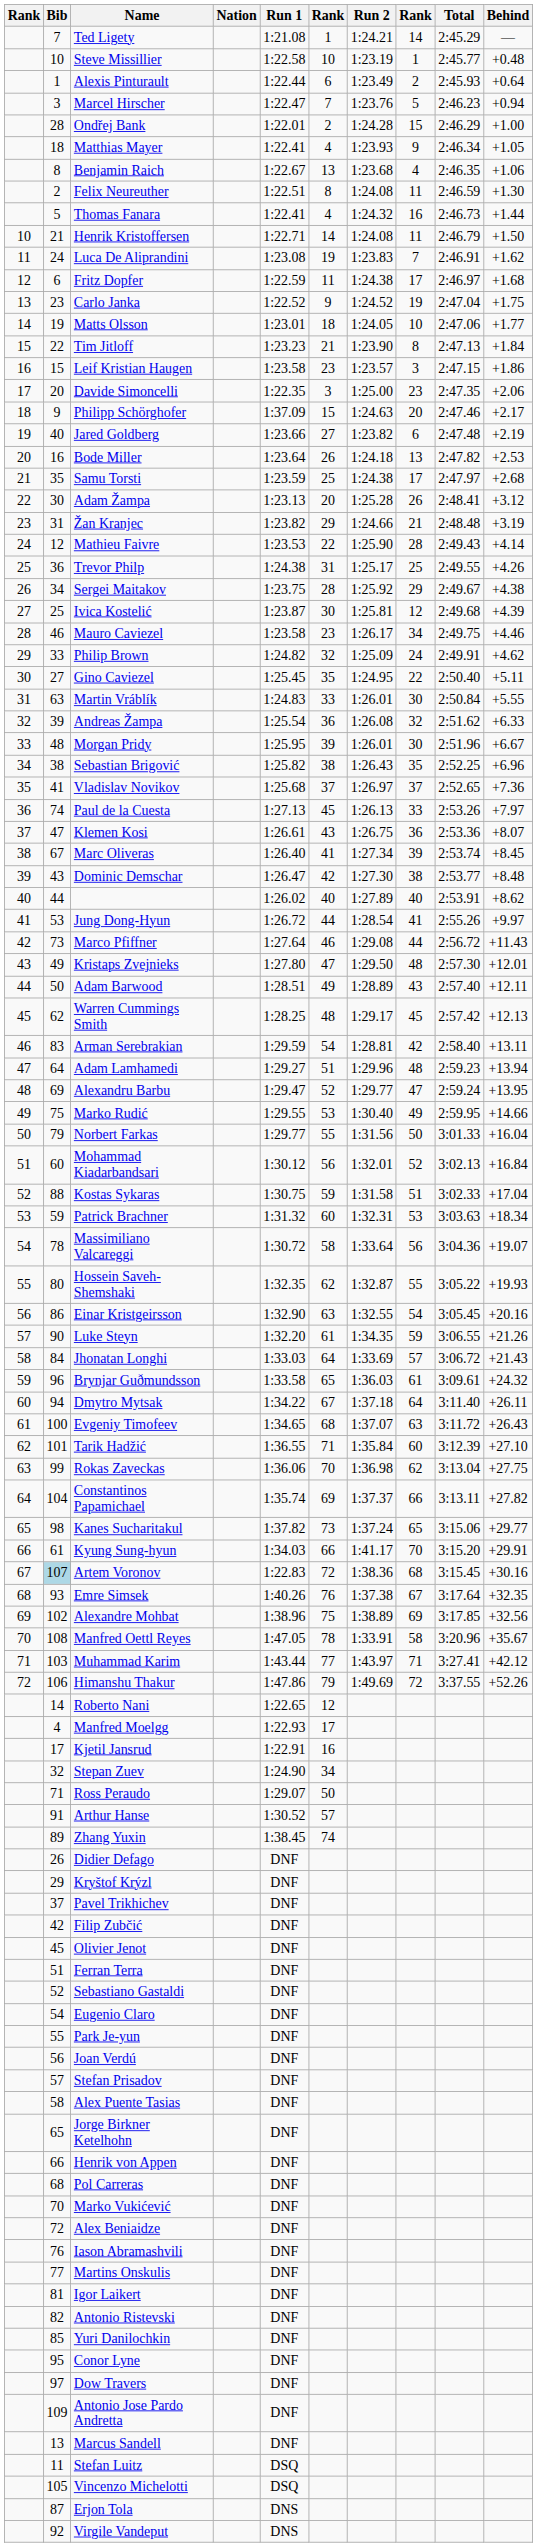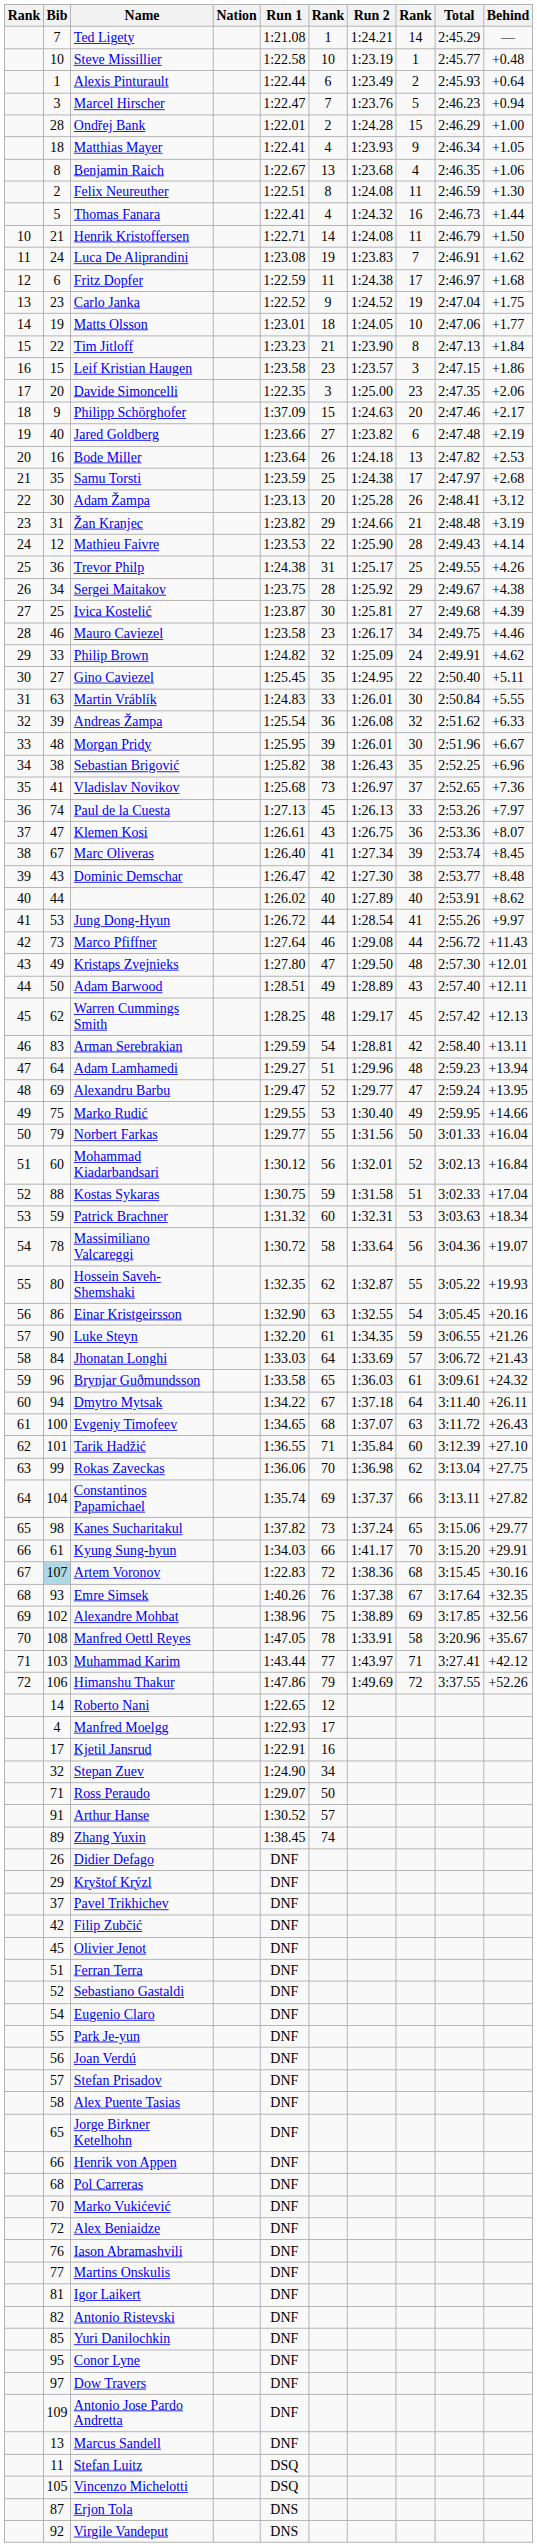Ivica Kostelić | column 8: 12 -> 27
Vladislav Novikov | column 6: 37 -> 73
